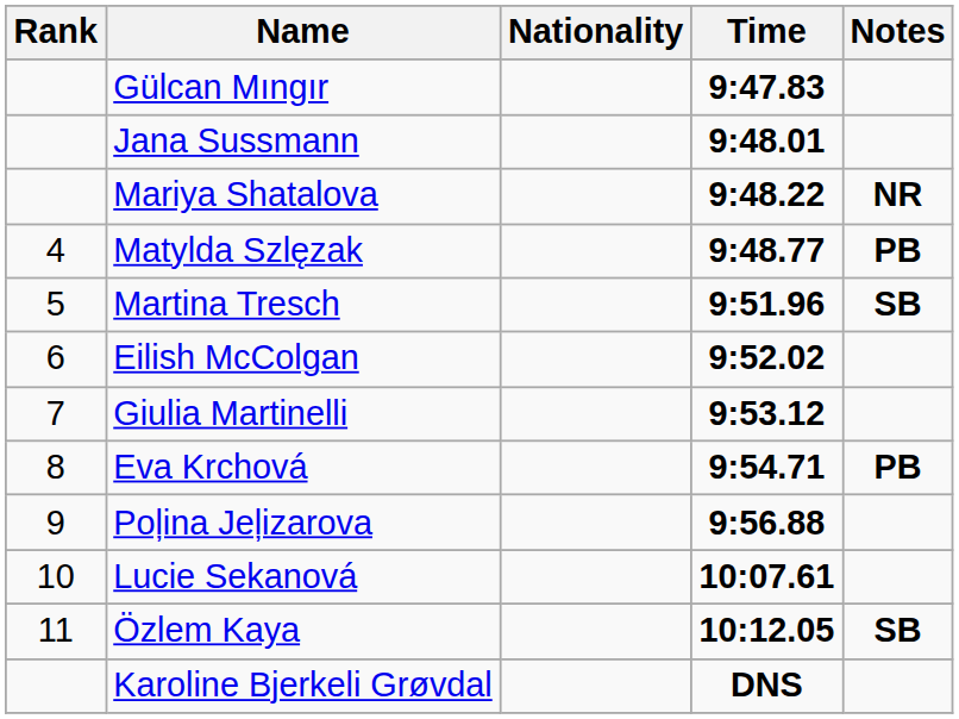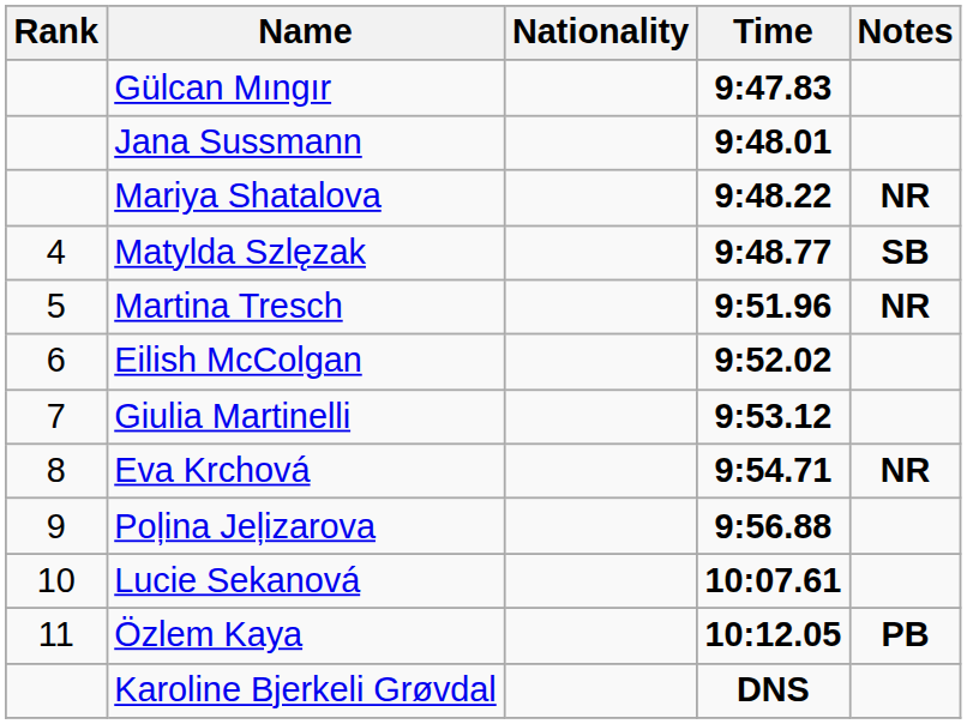Matylda Szlęzak | Notes: PB -> SB
Martina Tresch | Notes: SB -> NR
Eva Krchová | Notes: PB -> NR
Özlem Kaya | Notes: SB -> PB
